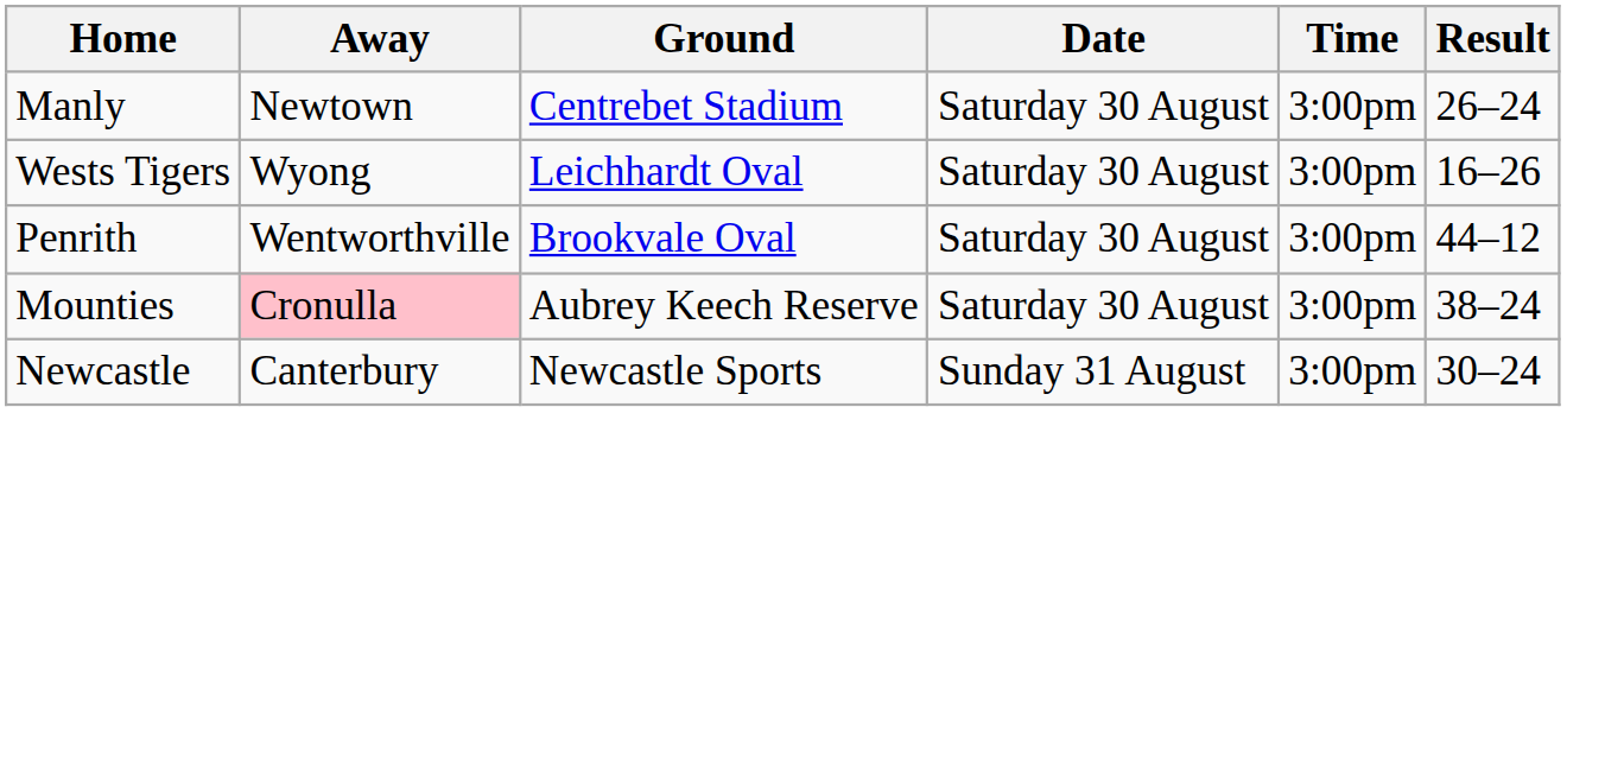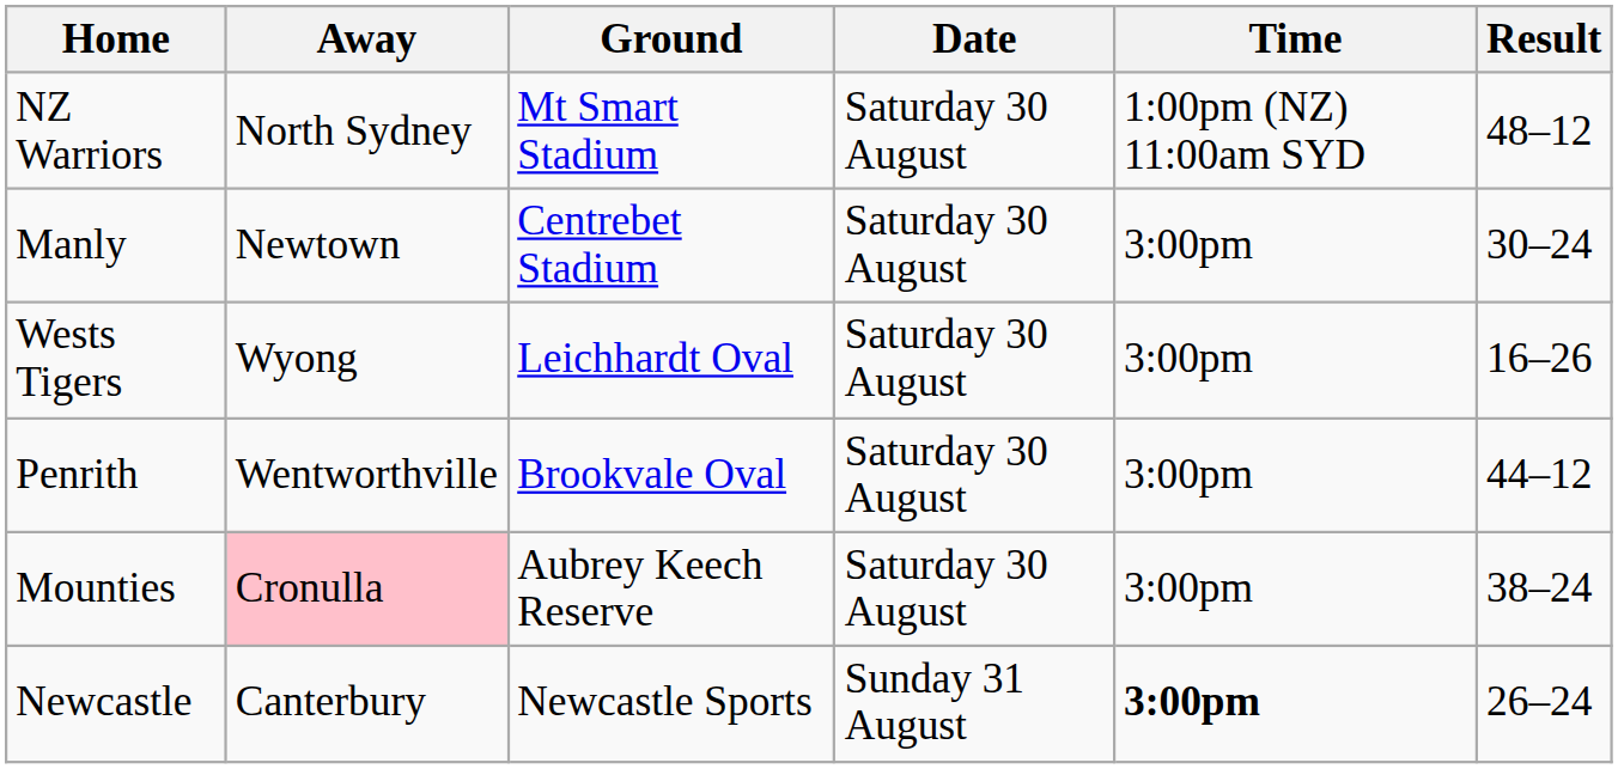+ row: NZ Warriors | North Sydney | Mt Smart Stadium | Saturday 30 August | 1:00pm (NZ) 11:00am SYD | 48–12
Manly | Result: 26–24 -> 30–24
Newcastle | Time: normal -> bold
Newcastle | Result: 30–24 -> 26–24
